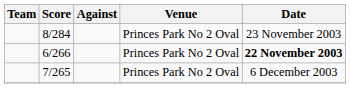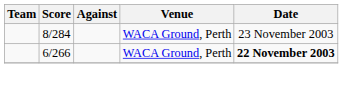8/284 | Venue: Princes Park No 2 Oval -> WACA Ground, Perth
6/266 | Venue: Princes Park No 2 Oval -> WACA Ground, Perth
- row: 7/265 | Princes Park No 2 Oval | 6 December 2003
